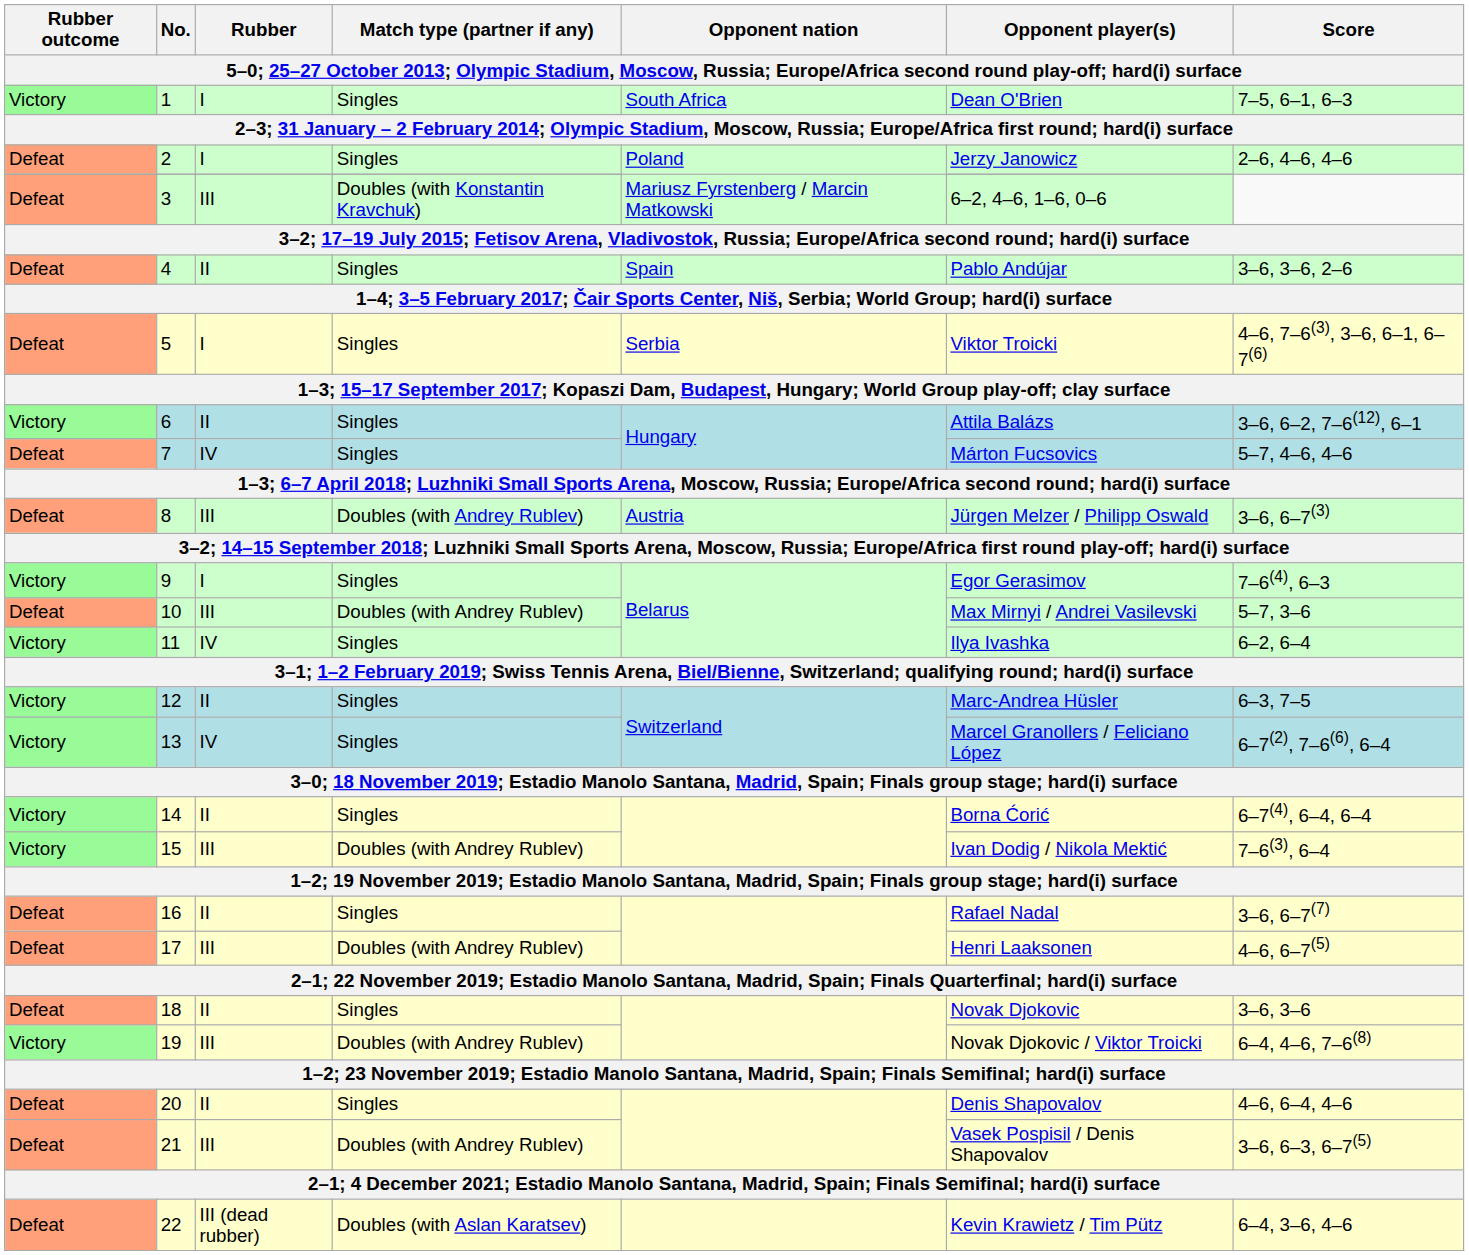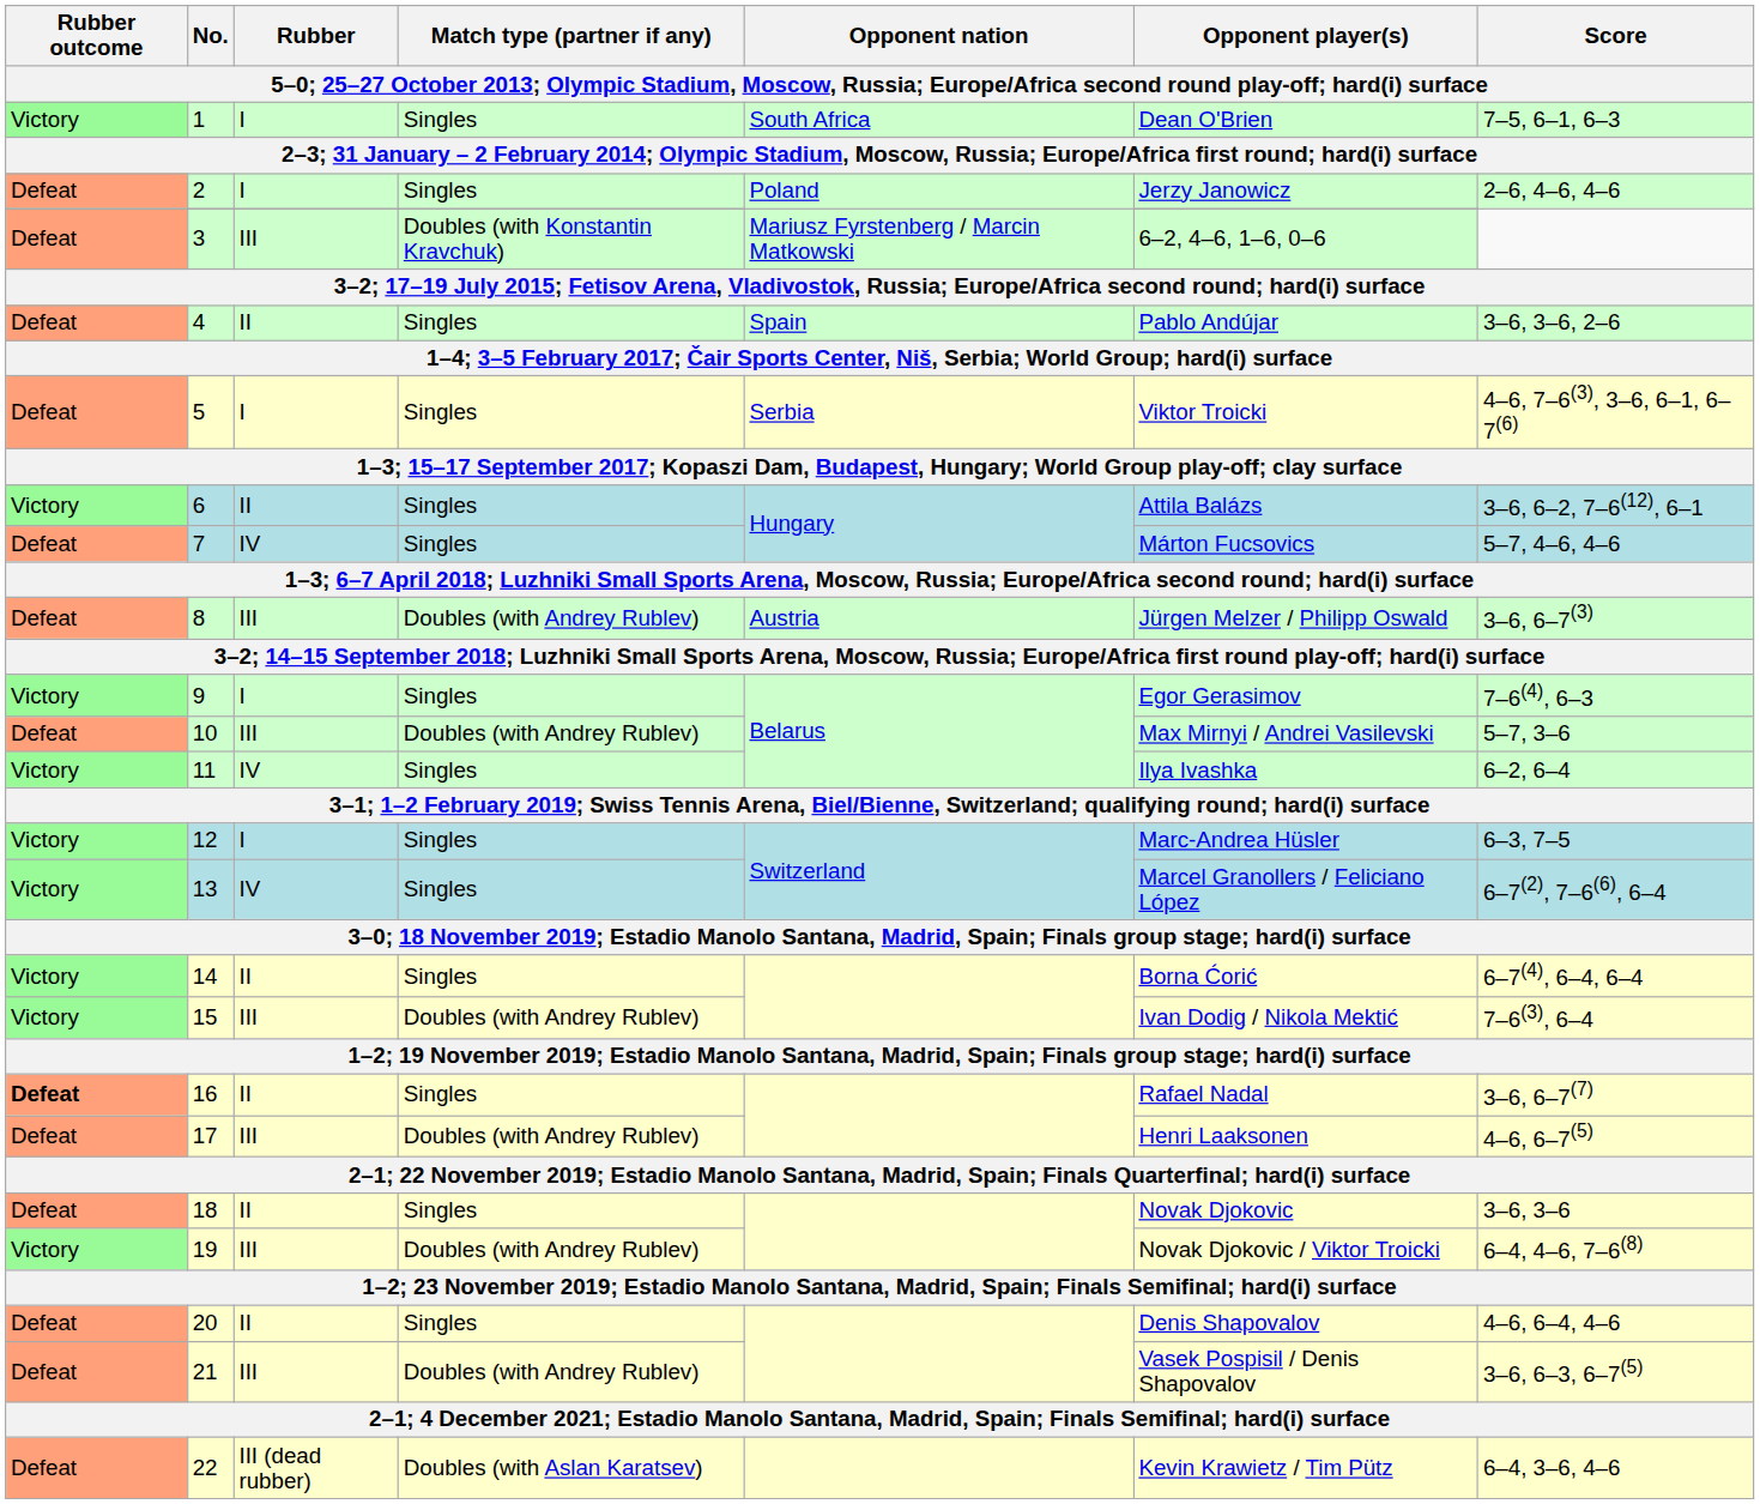12 | Rubber: II -> I
16 | Rubber outcome: normal -> bold
